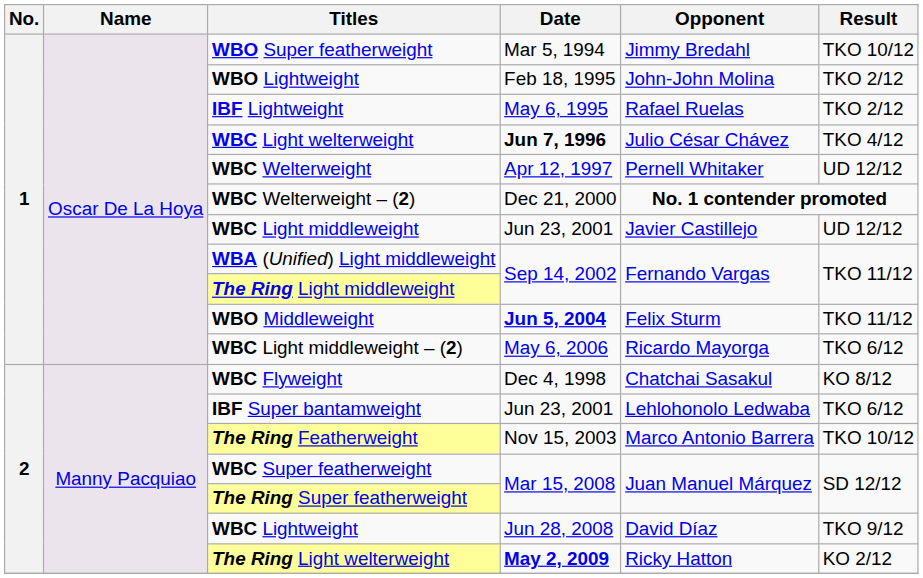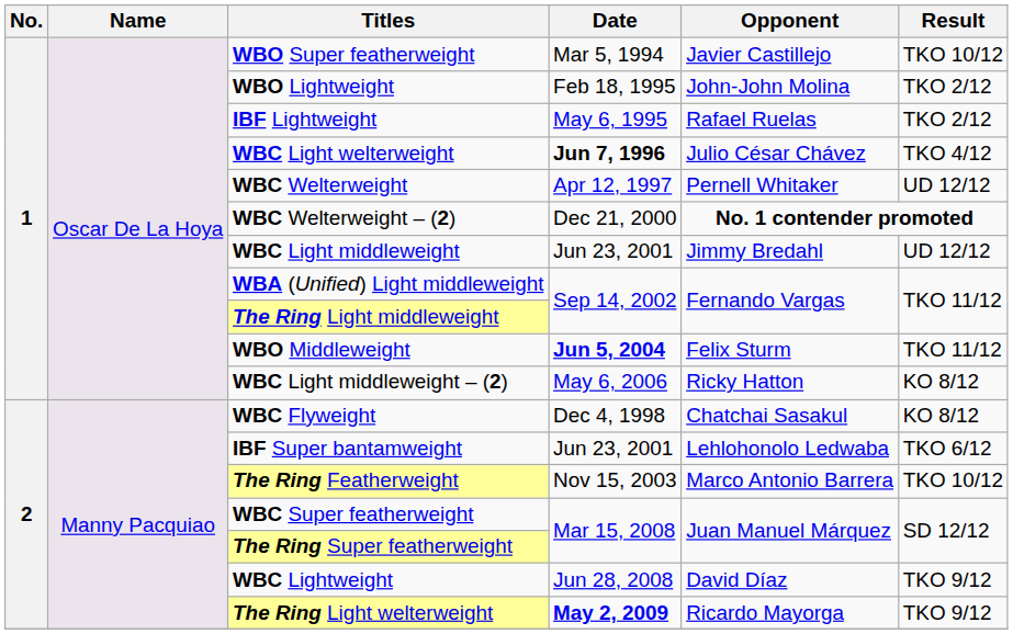WBO Super featherweight | Opponent: Jimmy Bredahl -> Javier Castillejo
WBC Light middleweight | Opponent: Javier Castillejo -> Jimmy Bredahl
WBC Light middleweight – (2) | Opponent: Ricardo Mayorga -> Ricky Hatton
WBC Light middleweight – (2) | Result: TKO 6/12 -> KO 8/12
The Ring Light welterweight | Opponent: Ricky Hatton -> Ricardo Mayorga
The Ring Light welterweight | Result: KO 2/12 -> TKO 9/12
